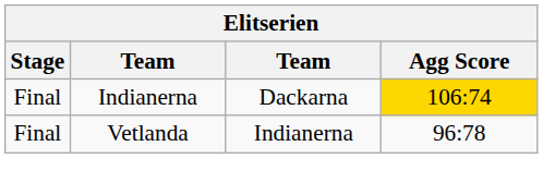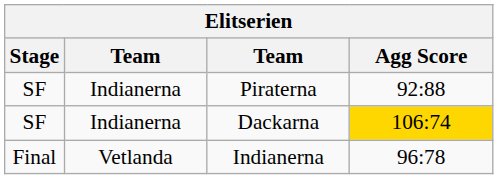+ row: SF | Indianerna | Piraterna | 92:88
Dackarna | Stage: Final -> SF
